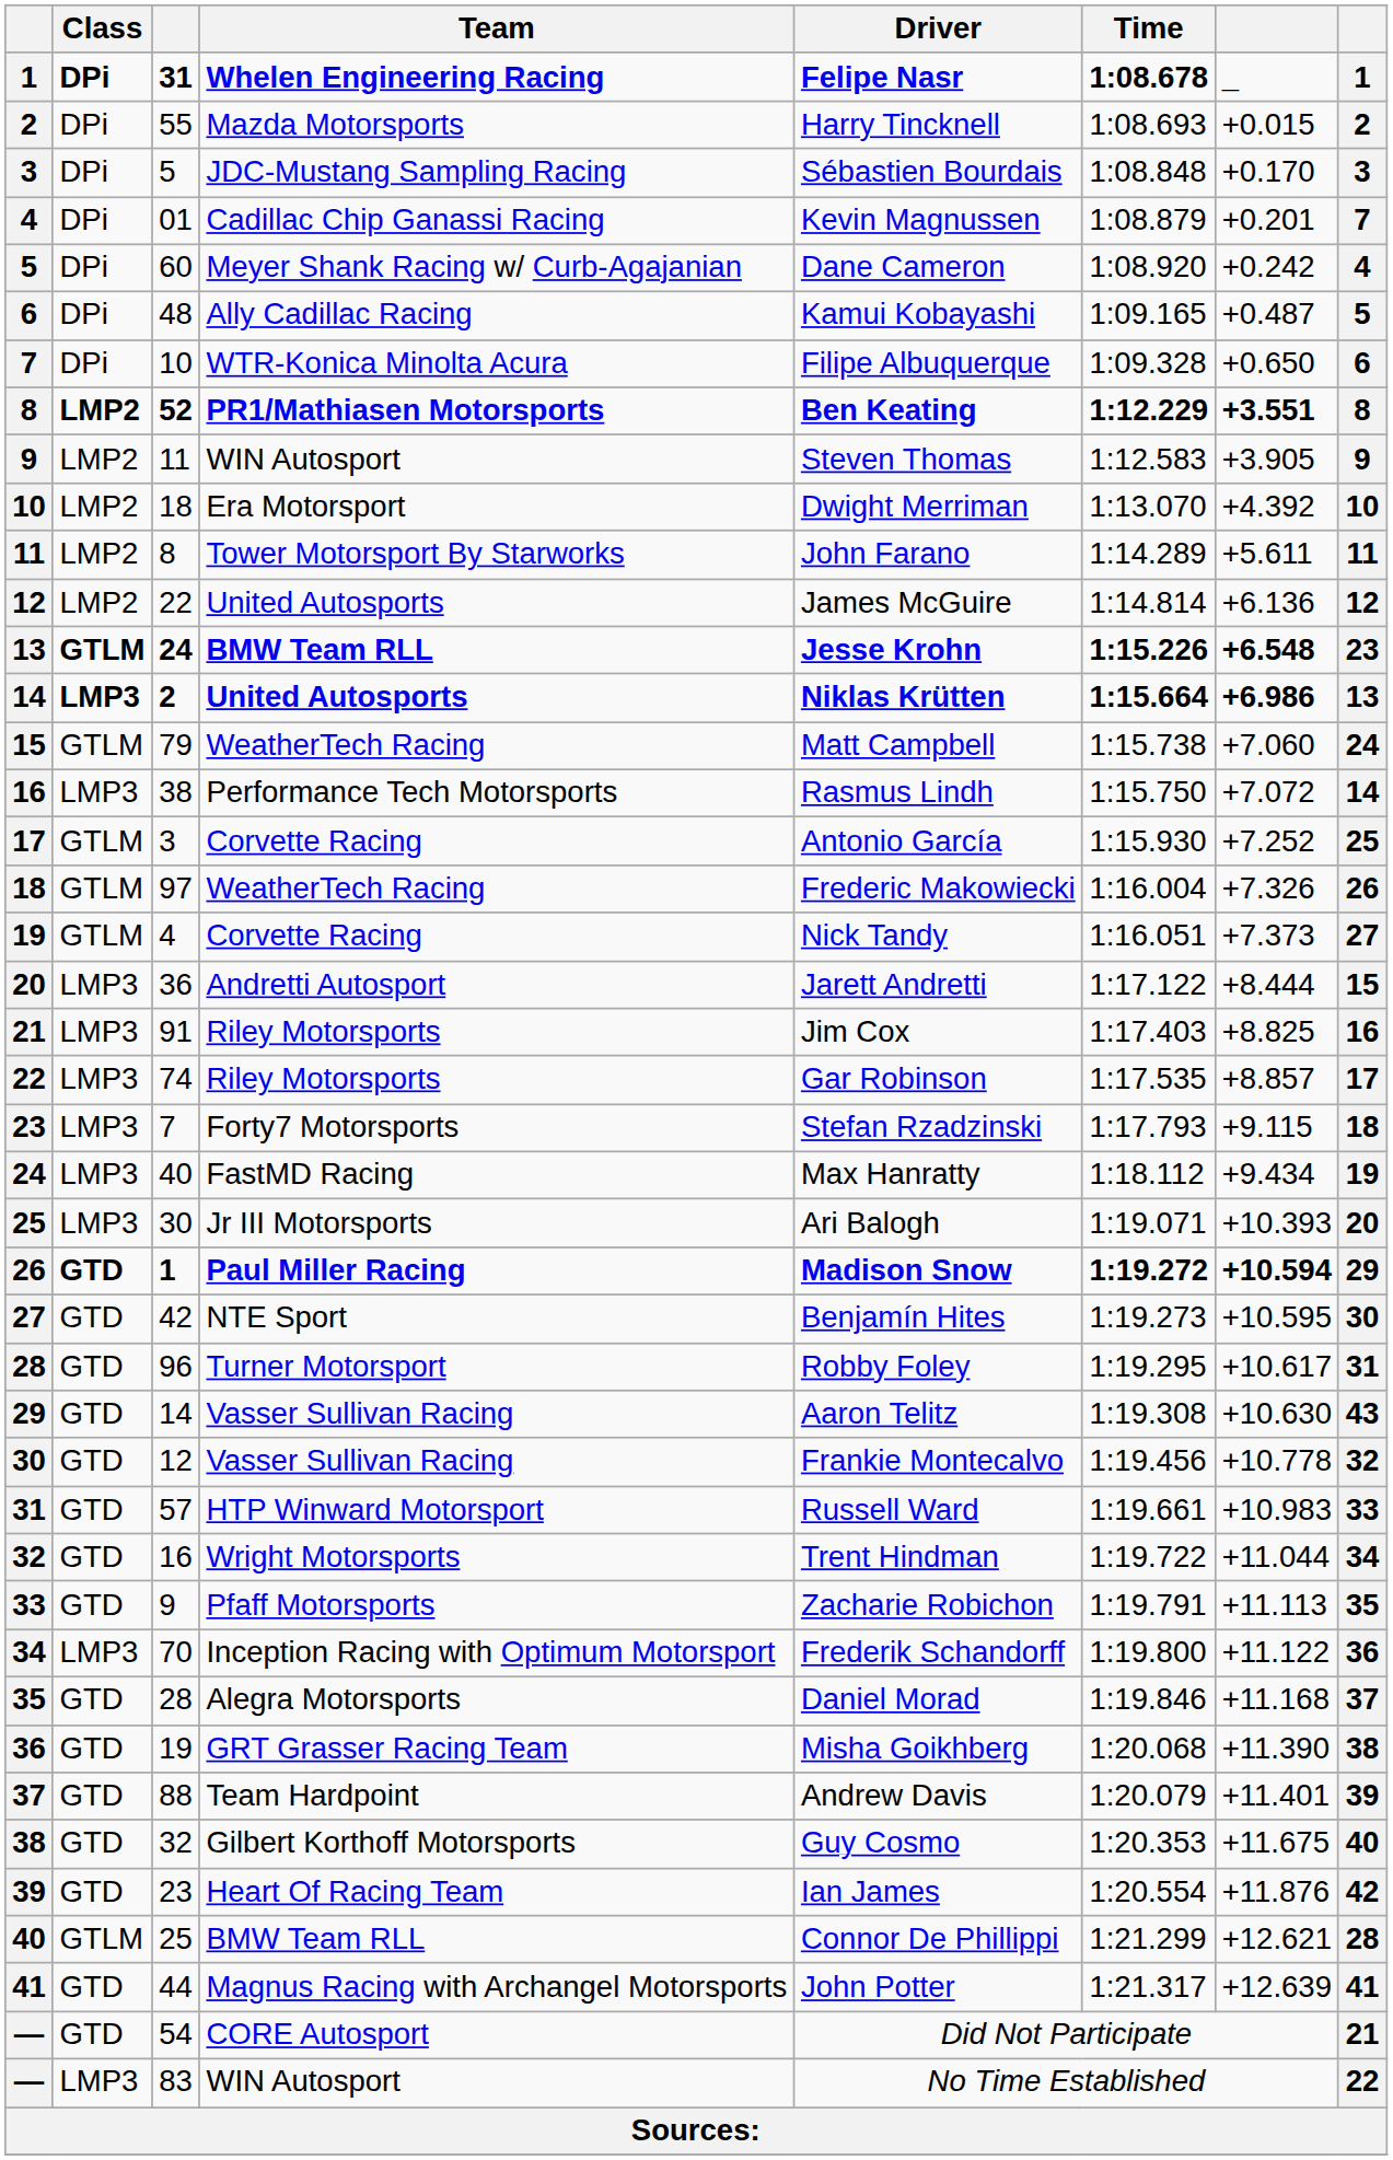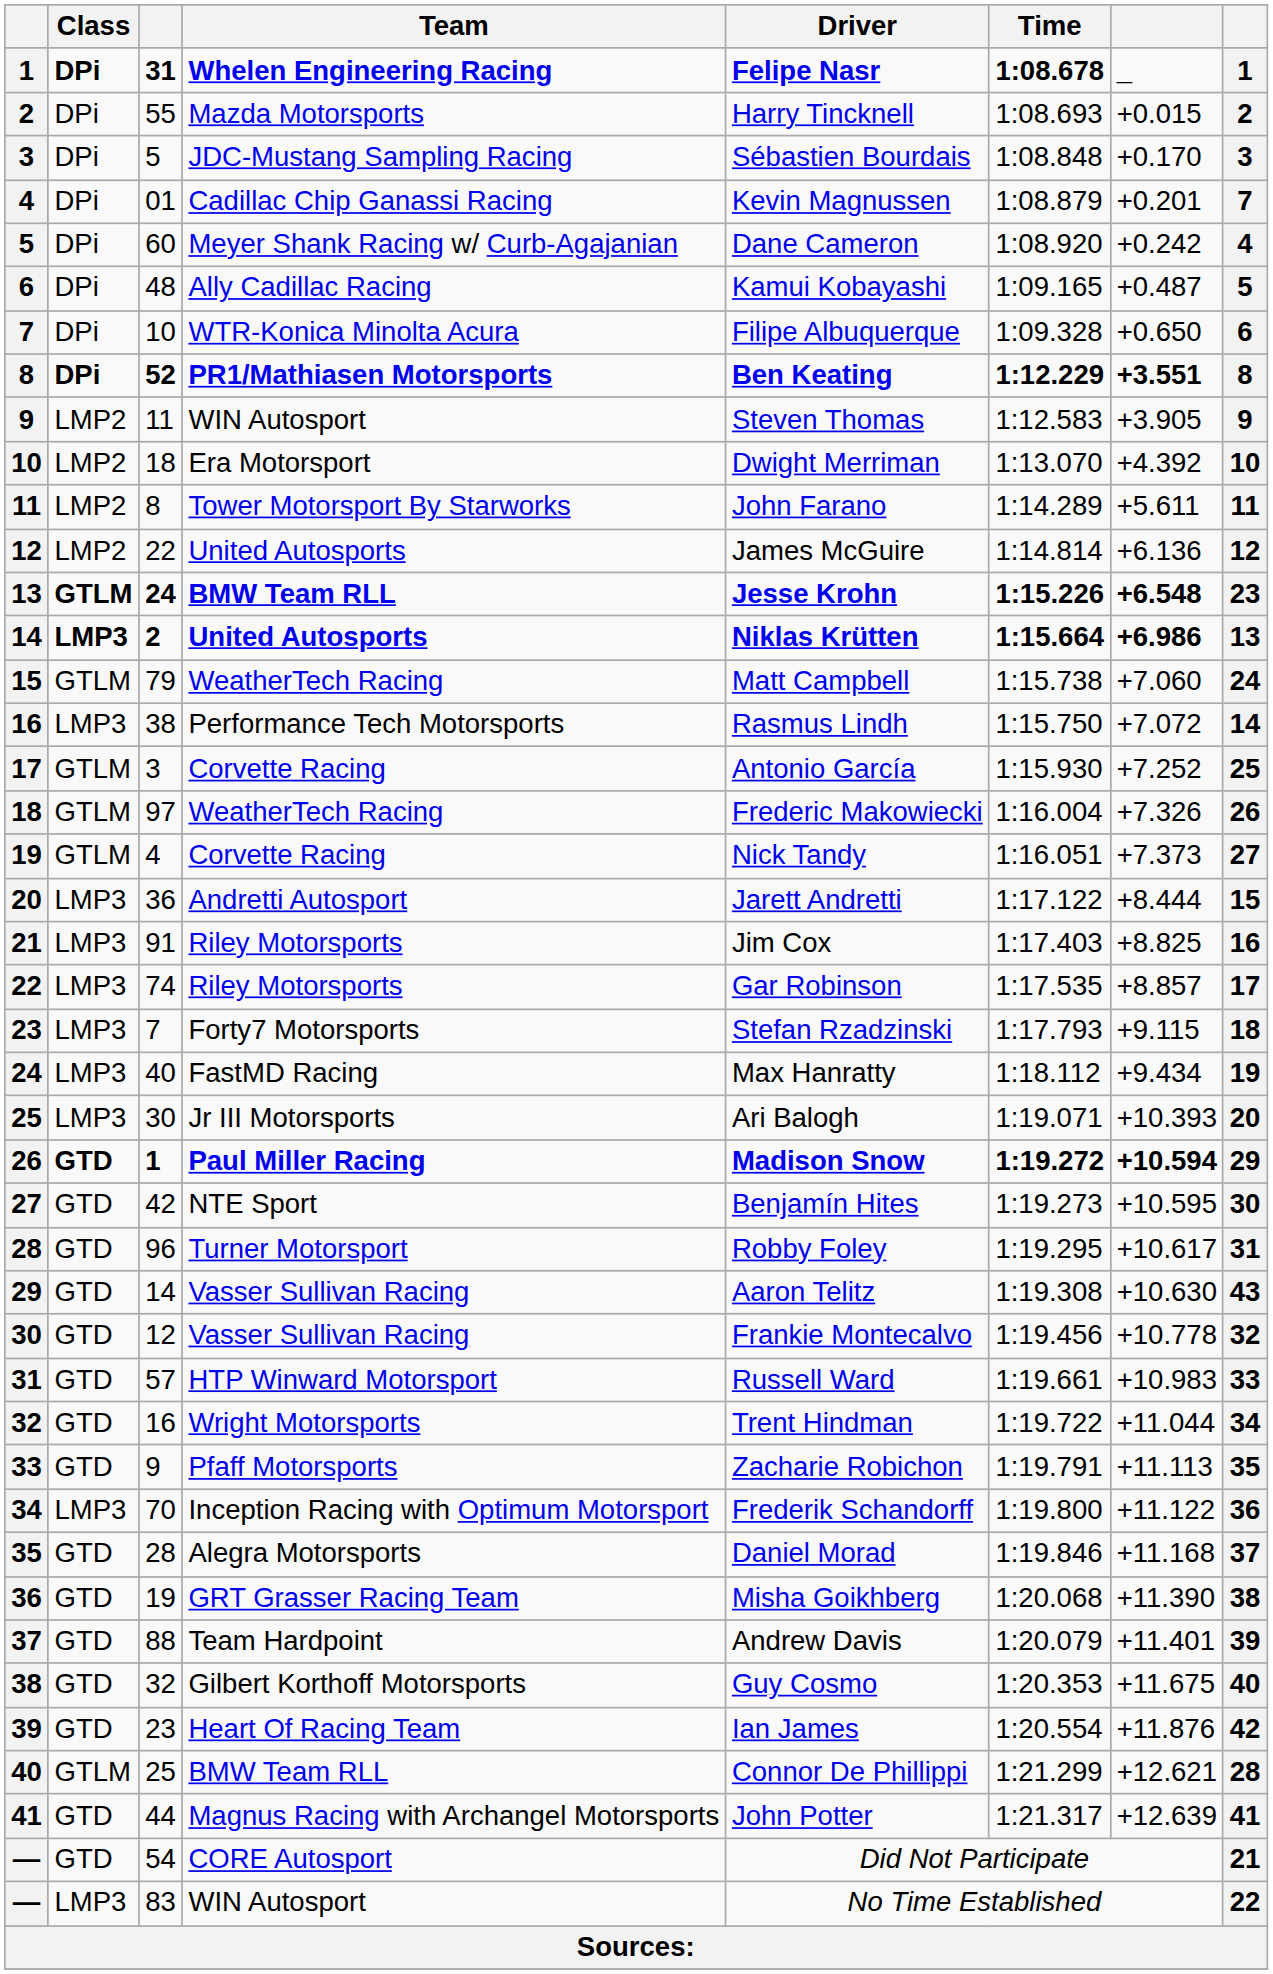52 | Class: LMP2 -> DPi
